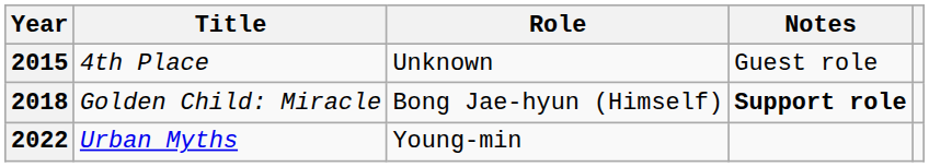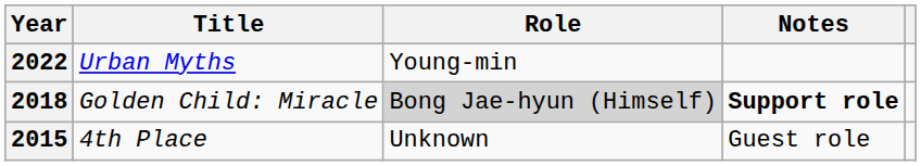rows swapped: 2015 <-> 2022
2018 | Role: no background -> lightgrey background
